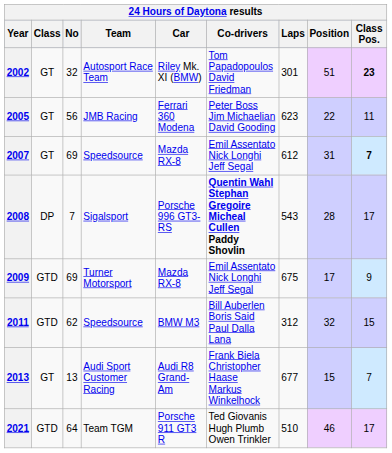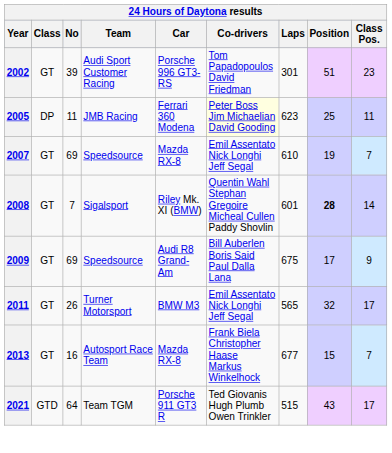2002 | No: 32 -> 39
2002 | Team: Autosport Race Team -> Audi Sport Customer Racing
2002 | Car: Riley Mk. XI (BMW) -> Porsche 996 GT3-RS
2002 | Class Pos.: bold -> normal
2005 | Class: GT -> DP
2005 | No: 56 -> 11
2005 | Co-drivers: no background -> lightyellow background
2005 | Position: 22 -> 25
2007 | Laps: 612 -> 610
2007 | Position: 31 -> 19
2007 | Class Pos.: bold -> normal
2008 | Class: DP -> GT
2008 | Car: Porsche 996 GT3-RS -> Riley Mk. XI (BMW)
2008 | Co-drivers: bold -> normal
2008 | Laps: 543 -> 601
2008 | Position: normal -> bold
2008 | Class Pos.: 17 -> 14
2009 | Class: GTD -> GT
2009 | Team: Turner Motorsport -> Speedsource
2009 | Car: Mazda RX-8 -> Audi R8 Grand-Am
2009 | Co-drivers: Emil Assentato Nick Longhi Jeff Segal -> Bill Auberlen Boris Said Paul Dalla Lana
2011 | Class: GTD -> GT
2011 | No: 62 -> 26
2011 | Team: Speedsource -> Turner Motorsport
2011 | Co-drivers: Bill Auberlen Boris Said Paul Dalla Lana -> Emil Assentato Nick Longhi Jeff Segal
2011 | Laps: 312 -> 565
2011 | Class Pos.: 15 -> 17
2013 | No: 13 -> 16
2013 | Team: Audi Sport Customer Racing -> Autosport Race Team
2013 | Car: Audi R8 Grand-Am -> Mazda RX-8
2021 | Laps: 510 -> 515
2021 | Position: 46 -> 43
